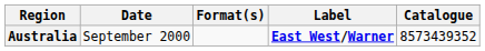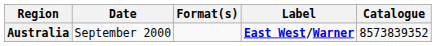Australia | Catalogue: 8573439352 -> 8573839352
